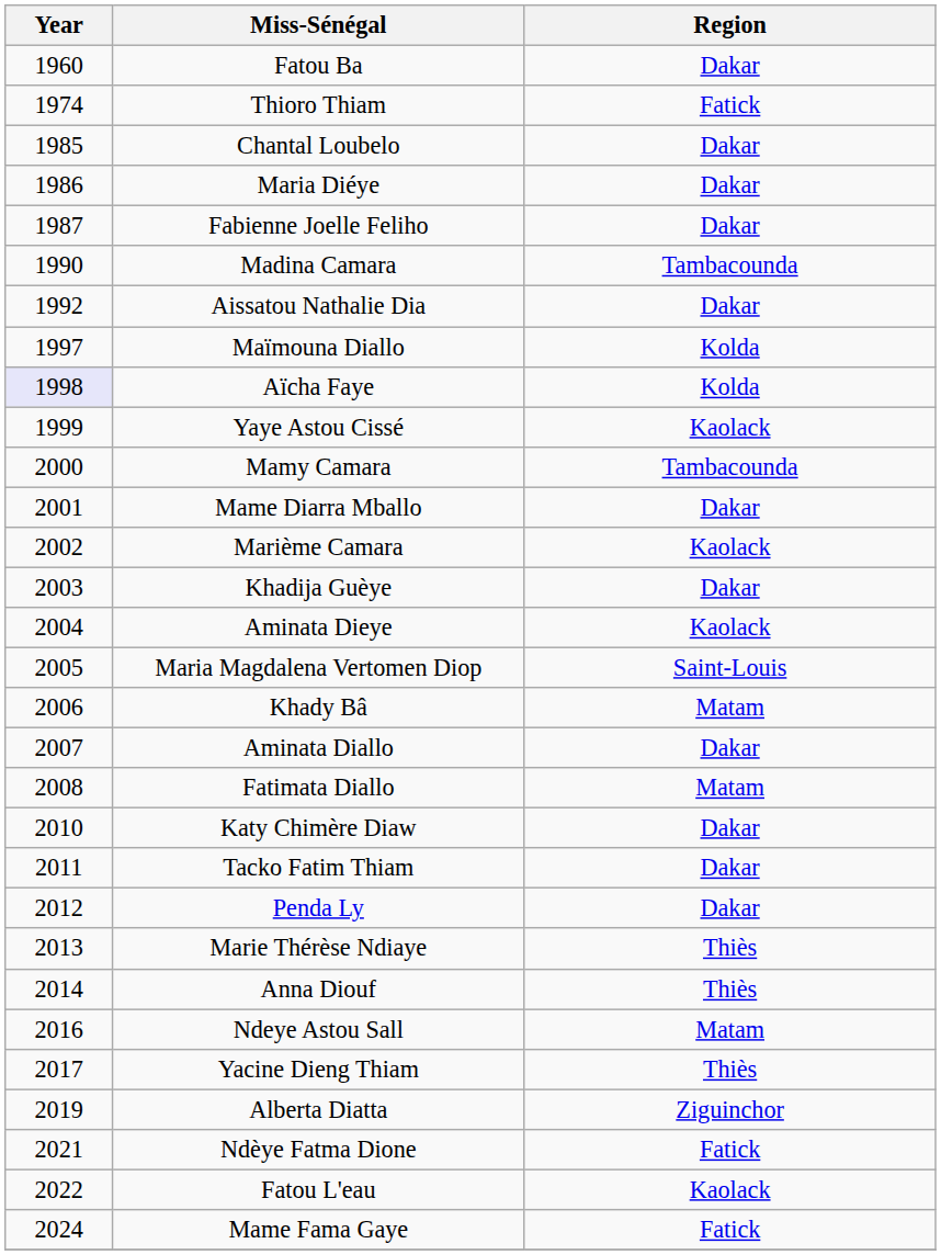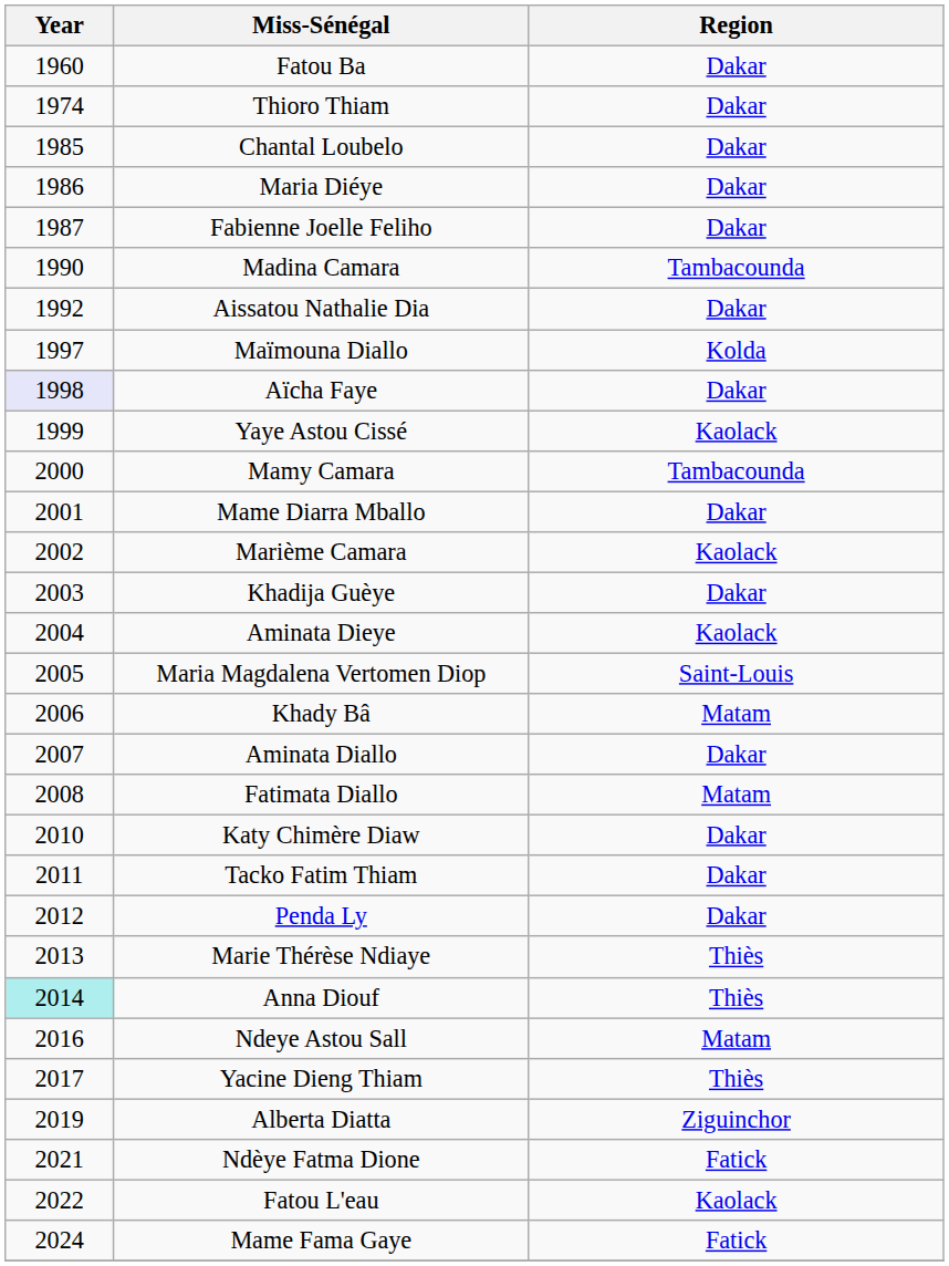Thioro Thiam | Region: Fatick -> Dakar
Aïcha Faye | Region: Kolda -> Dakar
Anna Diouf | Year: no background -> paleturquoise background
